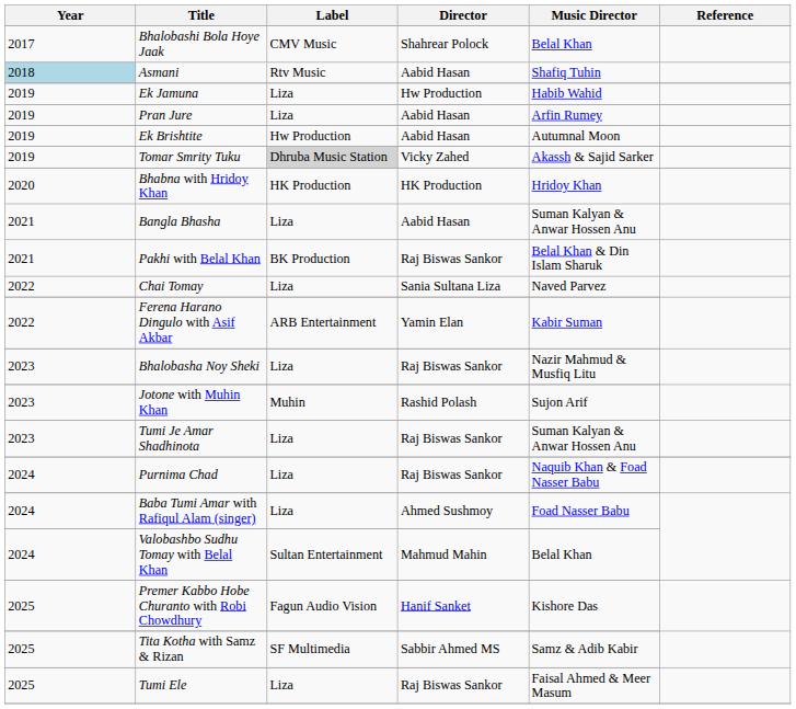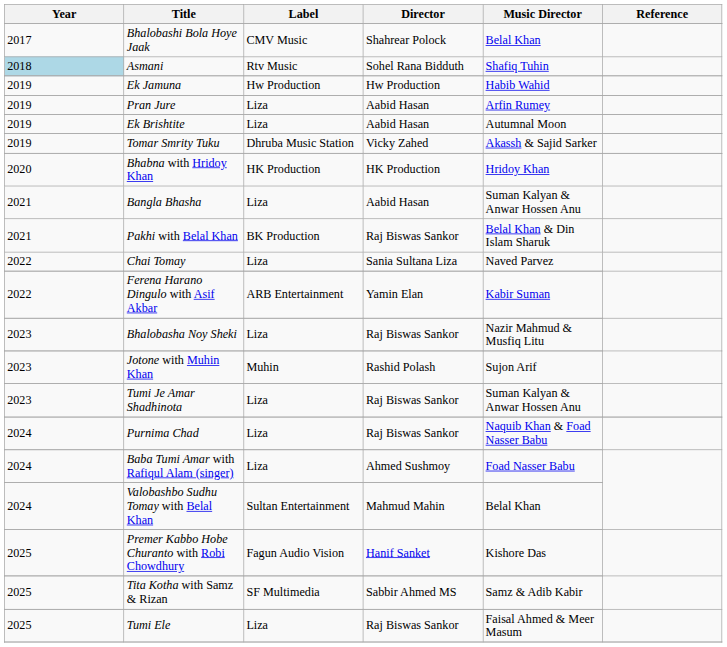Asmani | Director: Aabid Hasan -> Sohel Rana Bidduth
Ek Jamuna | Label: Liza -> Hw Production
Ek Brishtite | Label: Hw Production -> Liza
Tomar Smrity Tuku | Label: lightgrey background -> no background
